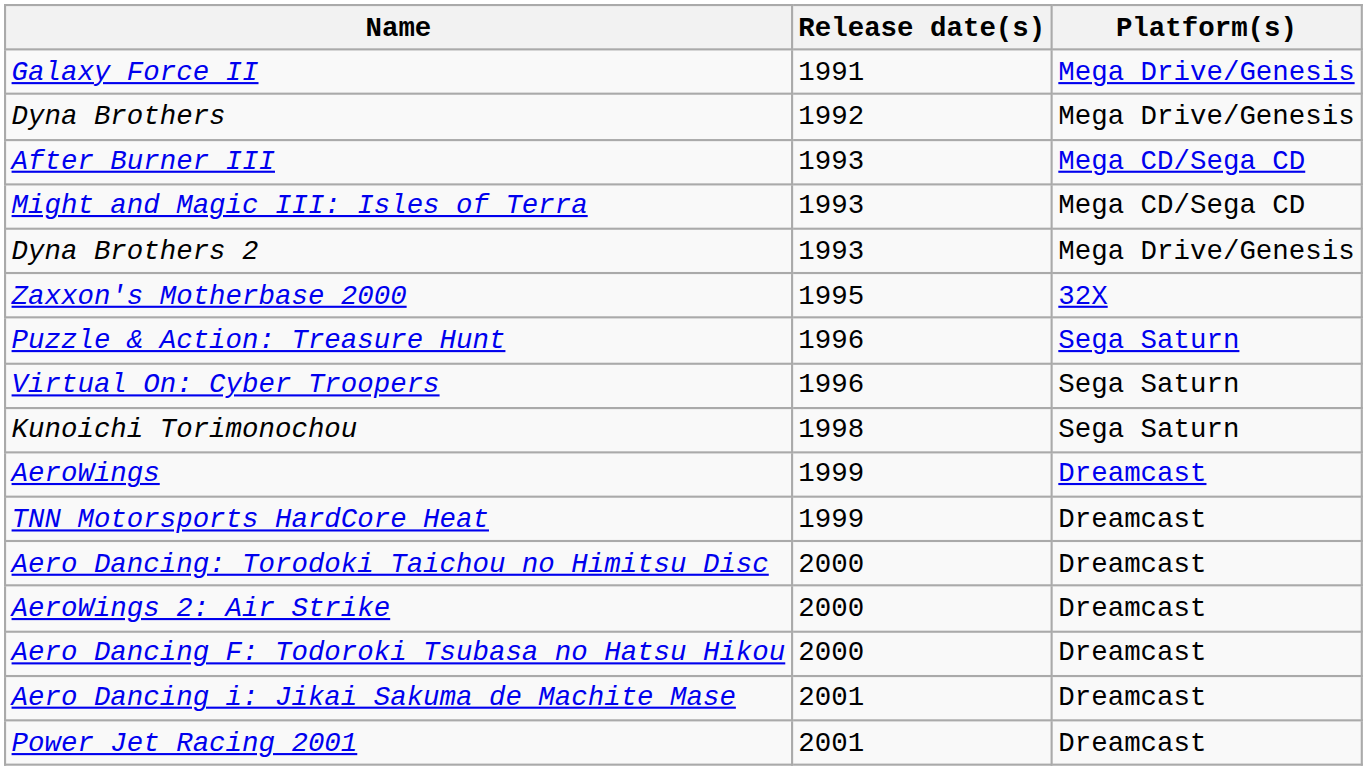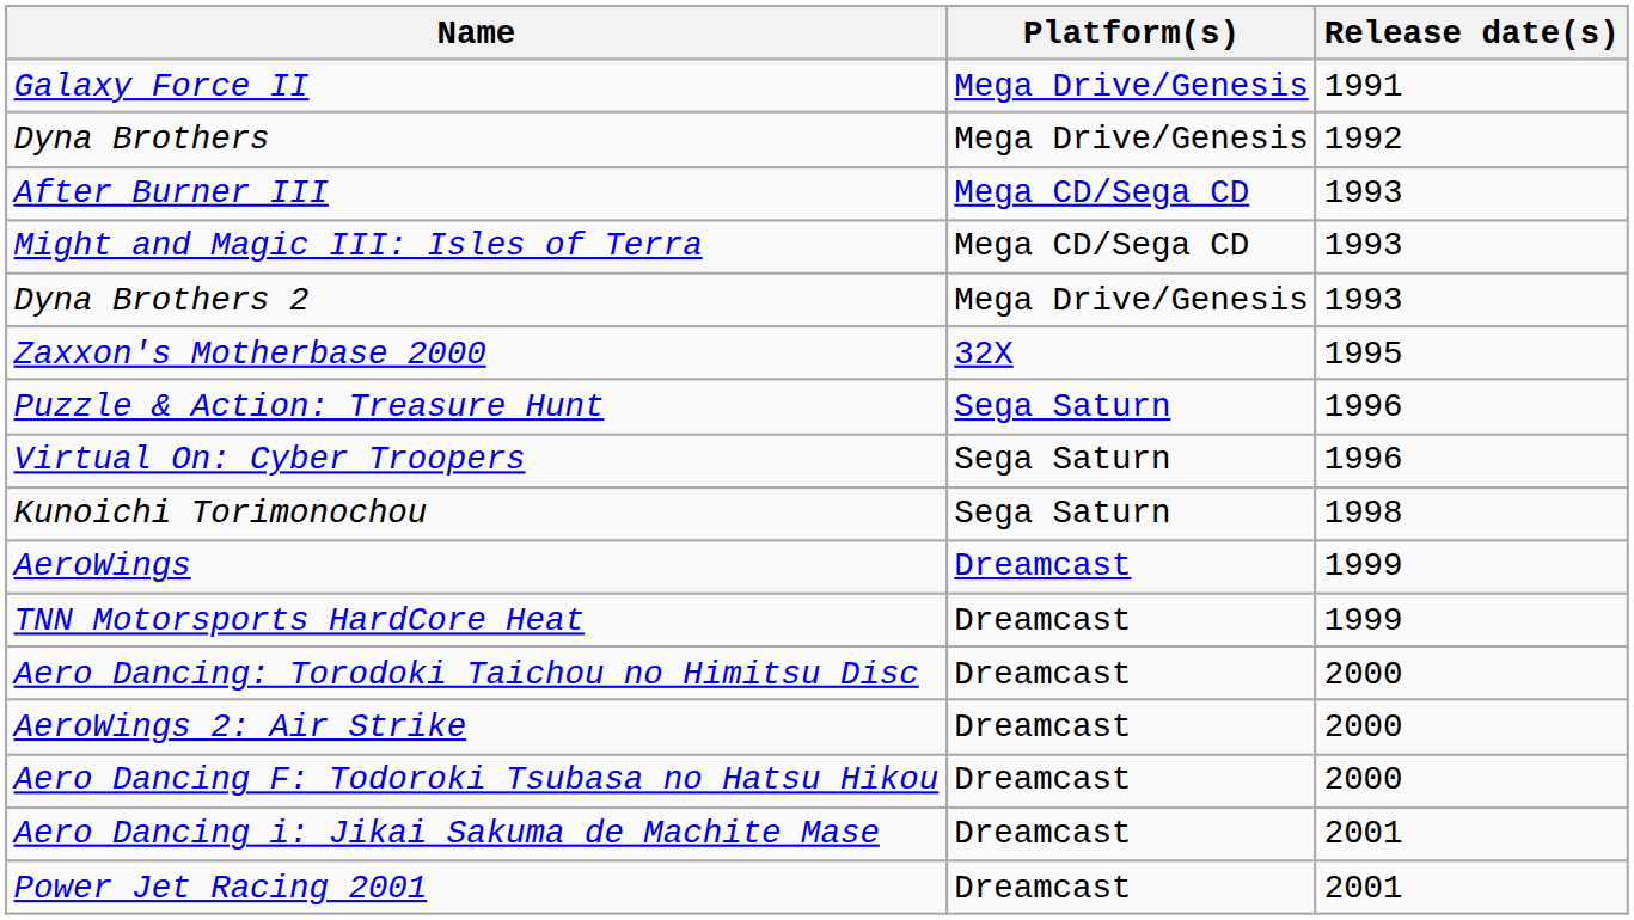columns swapped: Platform(s) <-> Release date(s)
